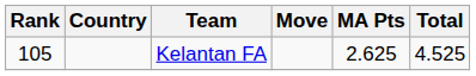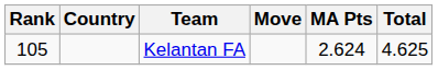Kelantan FA | MA Pts: 2.625 -> 2.624
Kelantan FA | Total: 4.525 -> 4.625
